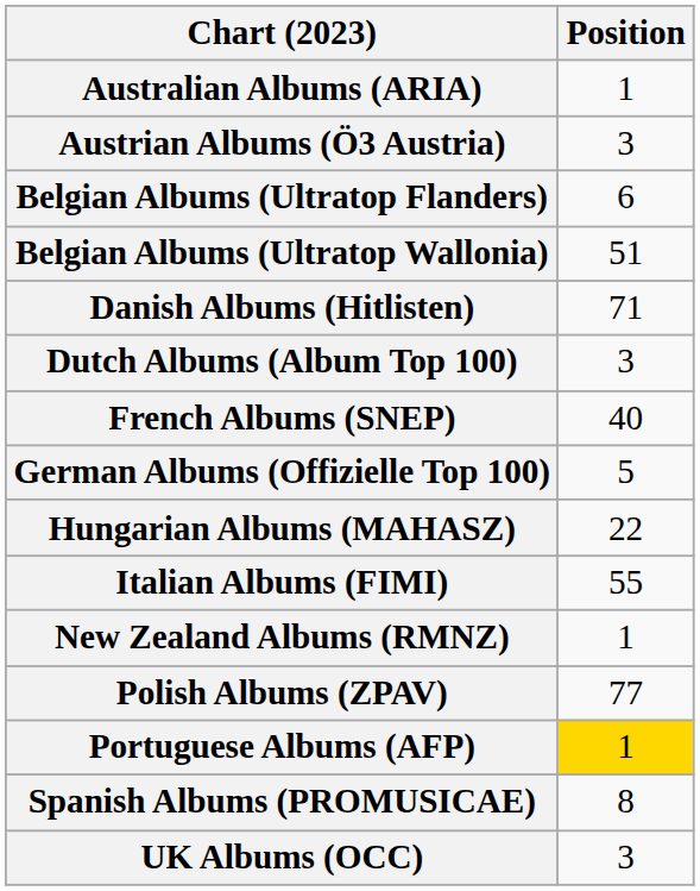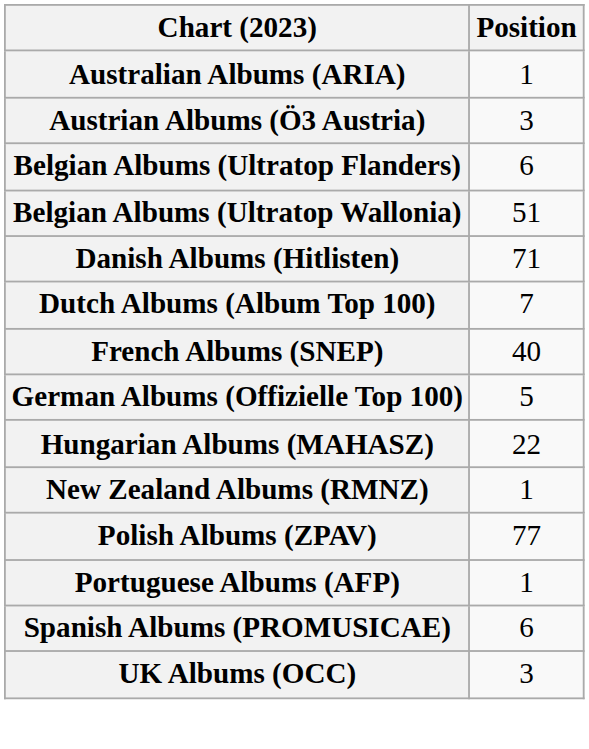Dutch Albums (Album Top 100) | Position: 3 -> 7
- row: Italian Albums (FIMI) | 55
Portuguese Albums (AFP) | Position: gold background -> no background
Spanish Albums (PROMUSICAE) | Position: 8 -> 6
